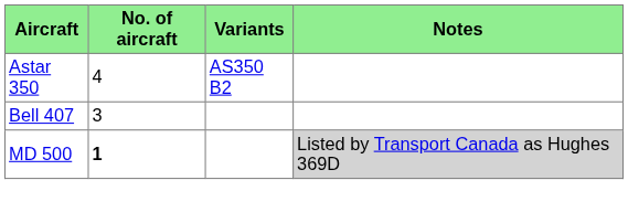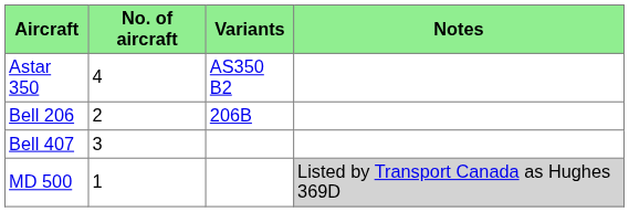+ row: Bell 206 | 2 | 206B
MD 500 | No. of aircraft: bold -> normal
